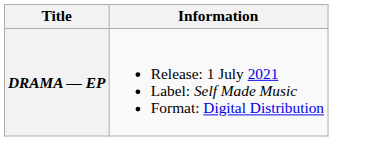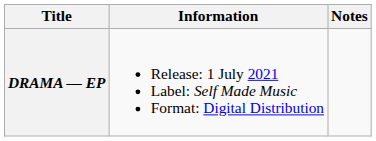+ column: Notes
